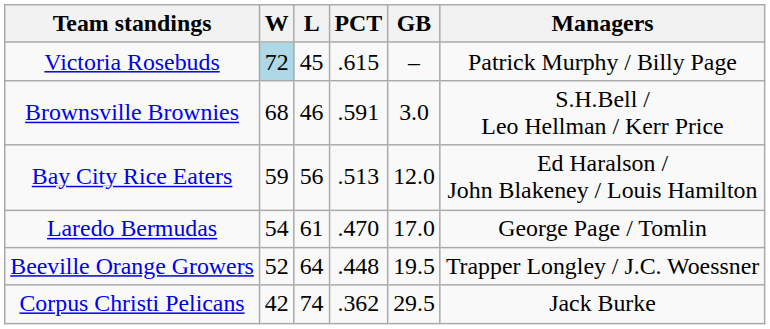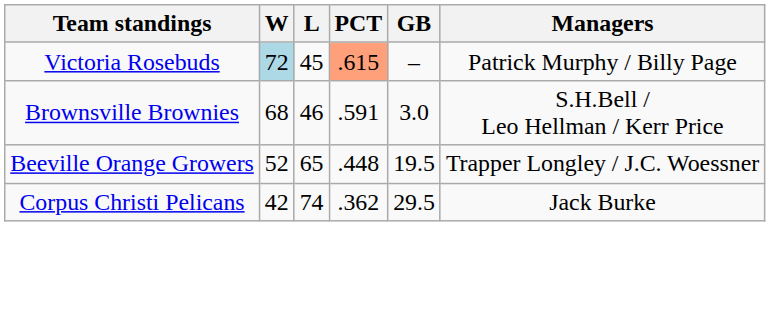Victoria Rosebuds | PCT: no background -> lightsalmon background
- row: Bay City Rice Eaters | 59 | 56 | .513 | 12.0 | Ed Haralson / John Blakeney / Louis Hamilton
- row: Laredo Bermudas | 54 | 61 | .470 | 17.0 | George Page / Tomlin
Beeville Orange Growers | L: 64 -> 65
